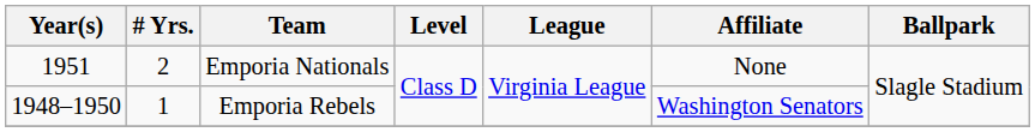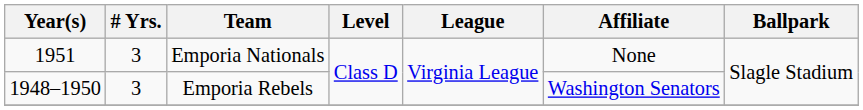Emporia Nationals | # Yrs.: 2 -> 3
Emporia Rebels | # Yrs.: 1 -> 3
